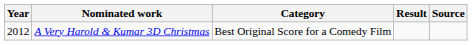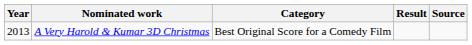A Very Harold & Kumar 3D Christmas | Year: 2012 -> 2013
